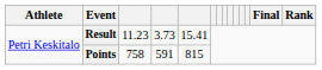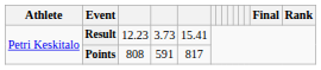Result | column 3: 11.23 -> 12.23
Points | column 3: 758 -> 808
Points | column 5: 815 -> 817
